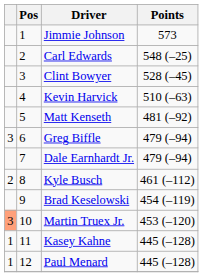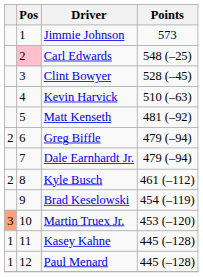Carl Edwards | Pos: no background -> pink background
Greg Biffle | column 1: 3 -> 2
